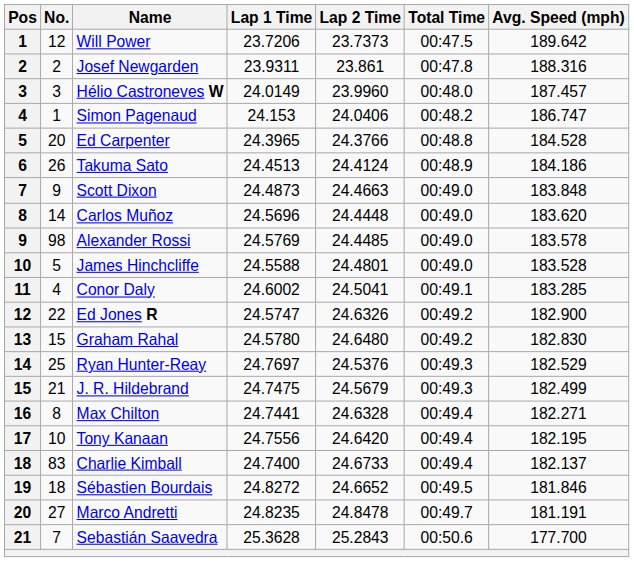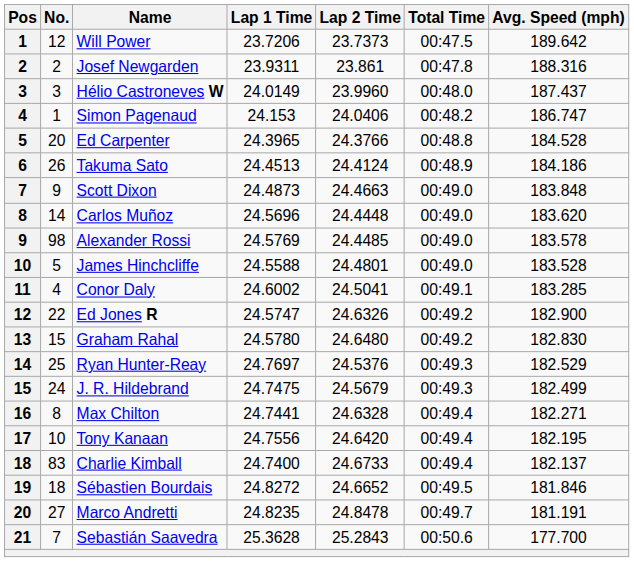Hélio Castroneves W | Avg. Speed (mph): 187.457 -> 187.437
J. R. Hildebrand | No.: 21 -> 24
